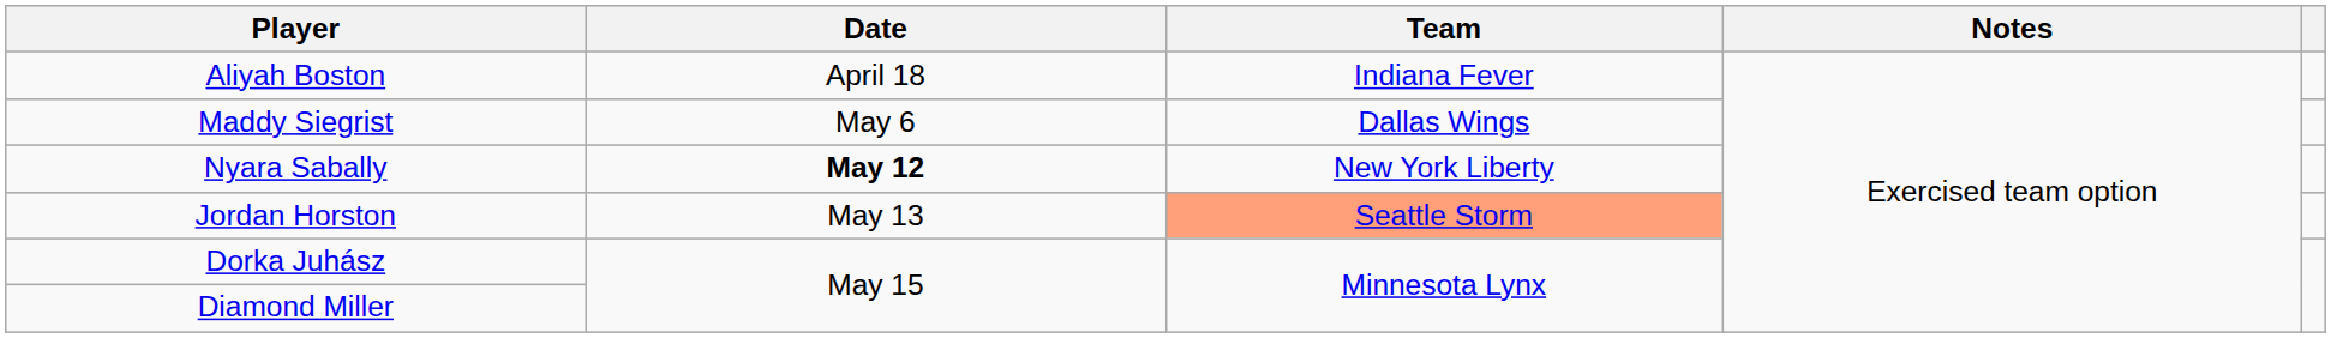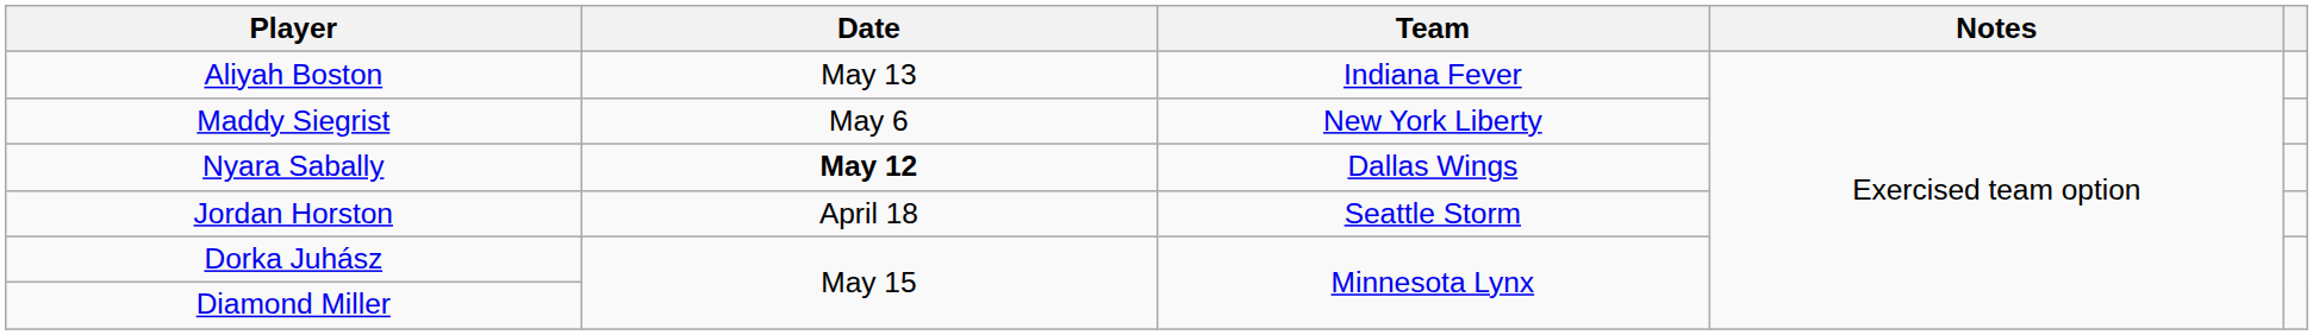Aliyah Boston | Date: April 18 -> May 13
Maddy Siegrist | Team: Dallas Wings -> New York Liberty
Nyara Sabally | Team: New York Liberty -> Dallas Wings
Jordan Horston | Date: May 13 -> April 18
Jordan Horston | Team: lightsalmon background -> no background
